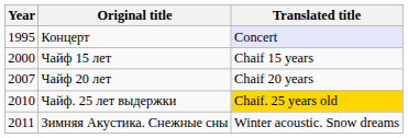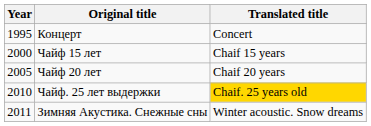Концерт | Translated title: lavender background -> no background
Чайф 20 лет | Year: 2007 -> 2005
